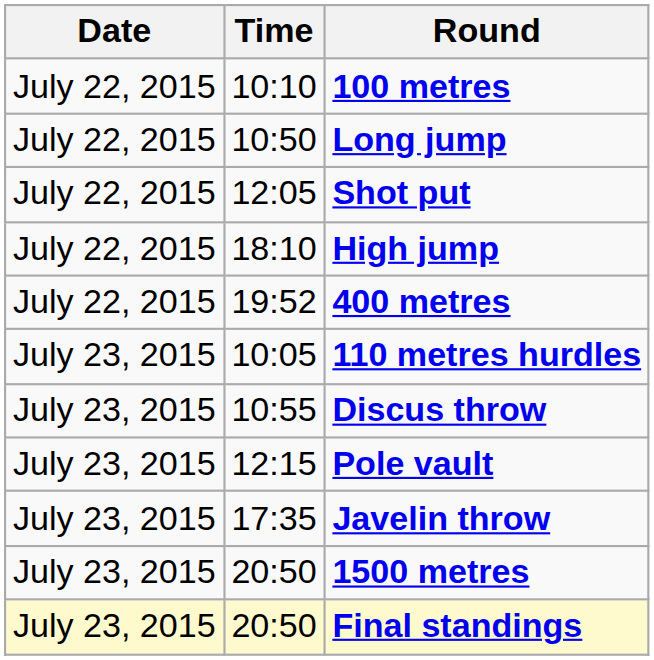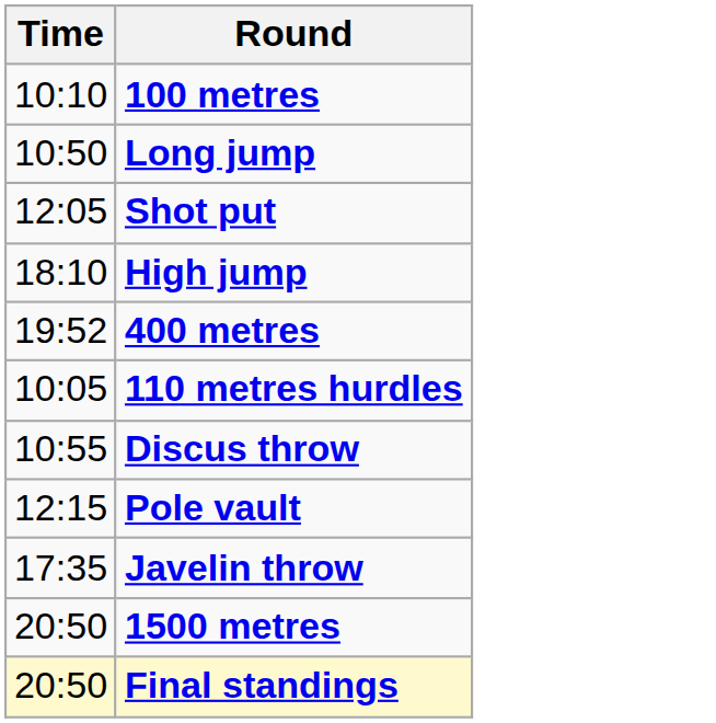- column: Date | July 22, 2015 | July 22, 2015 | July 22, 2015 | July 22, 2015 | July 22, 2015 | July 23, 2015 | July 23, 2015 | July 23, 2015 | July 23, 2015 | July 23, 2015 | July 23, 2015
